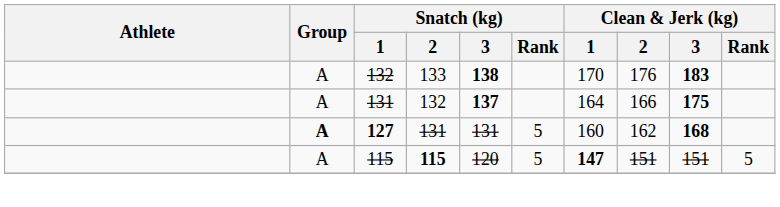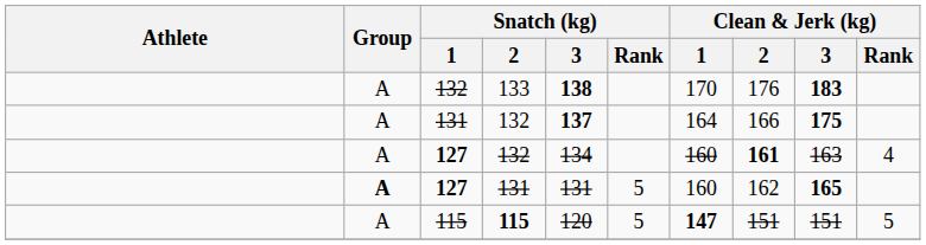+ row: A | 127 | 132 | 134 | 160 | 161 | 163 | 4
127 / 131 | Clean & Jerk (kg) / 3: 168 -> 165
